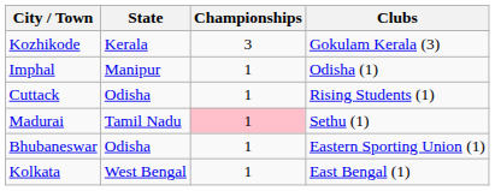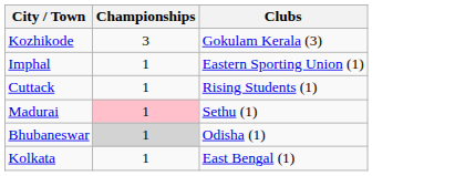- column: State | Kerala | Manipur | Odisha | Tamil Nadu | Odisha | West Bengal
Imphal | Clubs: Odisha (1) -> Eastern Sporting Union (1)
Bhubaneswar | Championships: no background -> lightgrey background
Bhubaneswar | Clubs: Eastern Sporting Union (1) -> Odisha (1)
